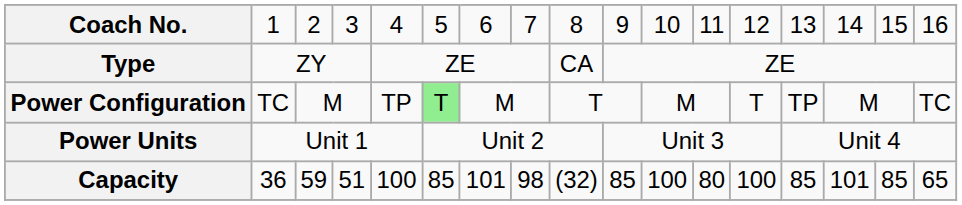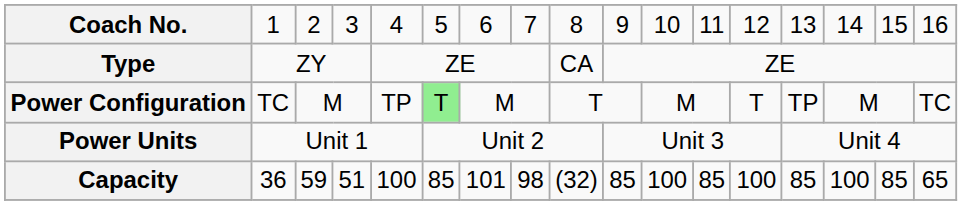Capacity | column 12: 80 -> 85
Capacity | column 15: 101 -> 100
